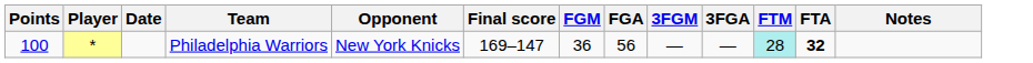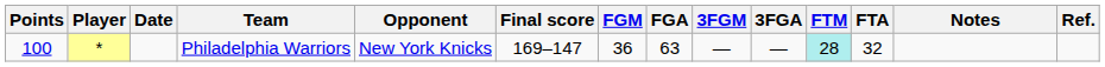+ column: Ref.
Philadelphia Warriors | FGA: 56 -> 63
Philadelphia Warriors | FTA: bold -> normal
